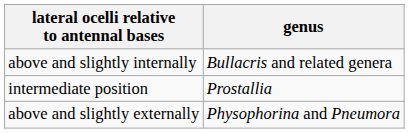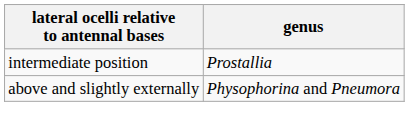- row: above and slightly internally | Bullacris and related genera
